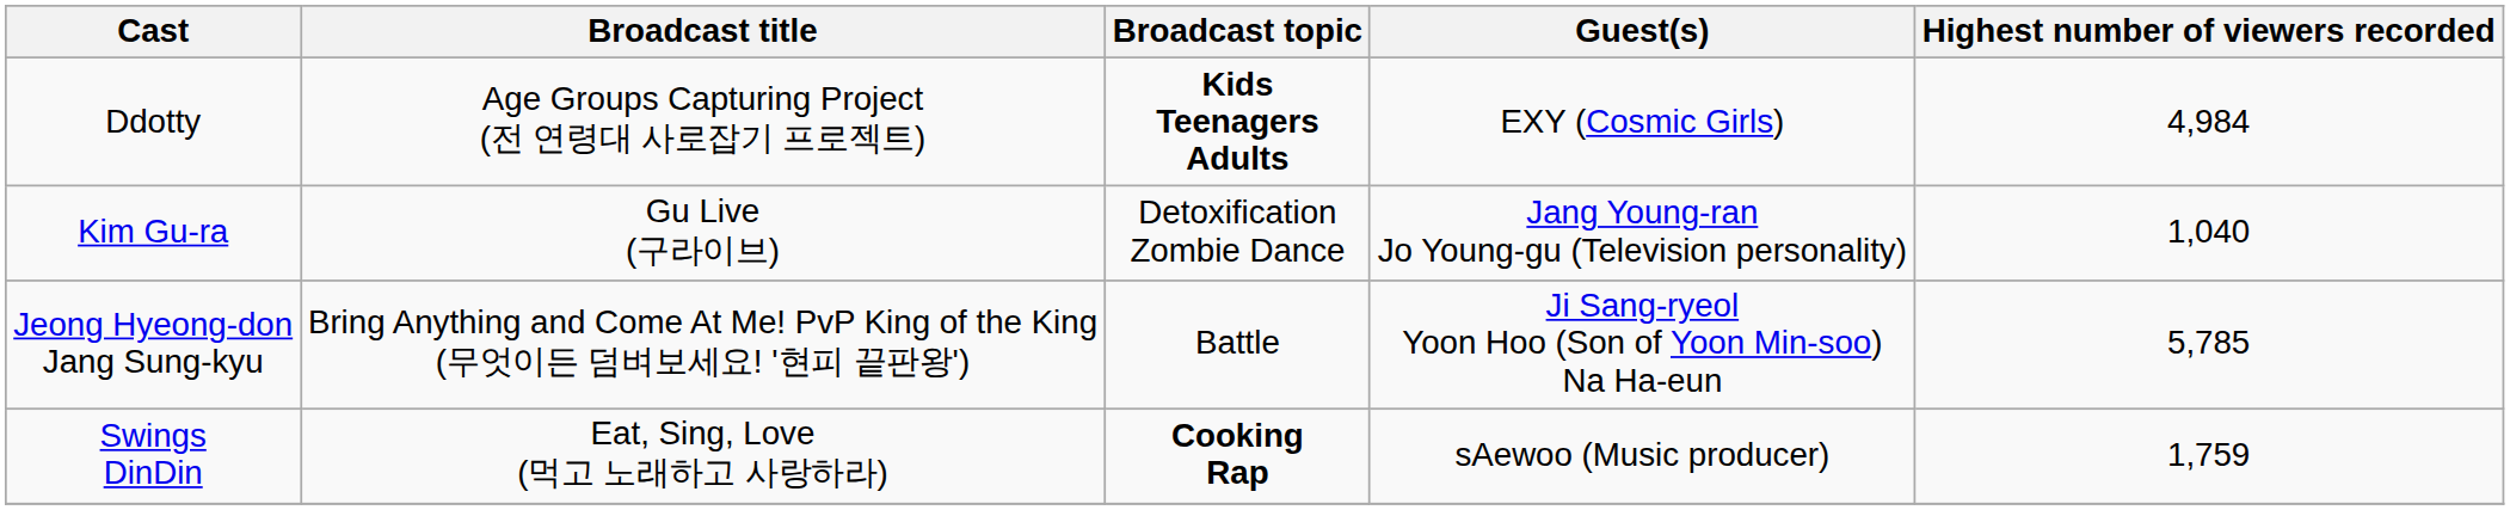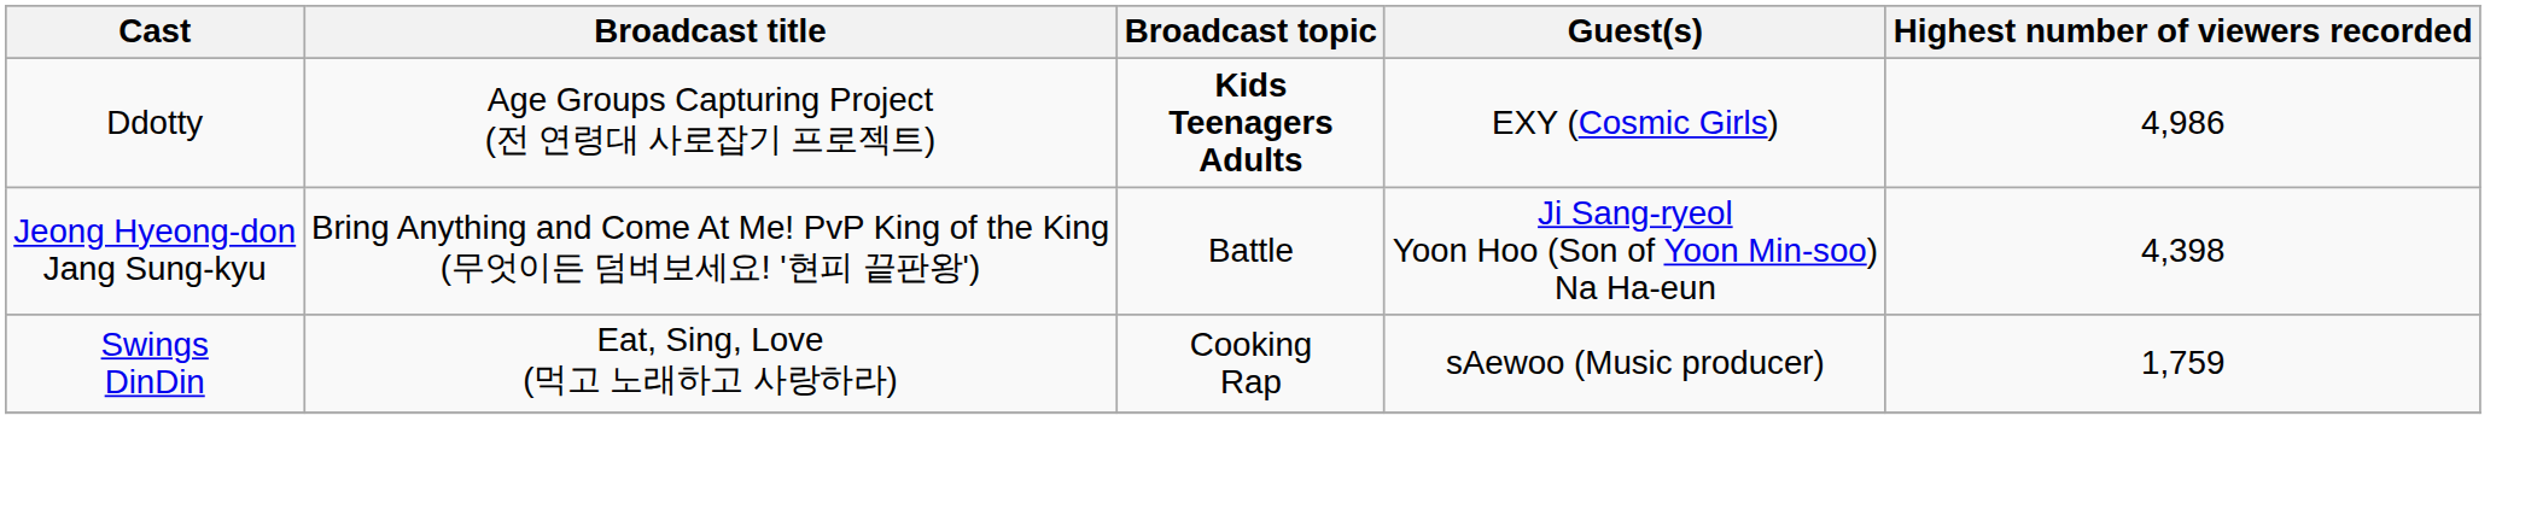Ddotty | Highest number of viewers recorded: 4,984 -> 4,986
- row: Kim Gu-ra | Gu Live (구라이브) | Detoxification Zombie Dance | Jang Young-ran Jo Young-gu (Television personality) | 1,040
Jeong Hyeong-don Jang Sung-kyu | Highest number of viewers recorded: 5,785 -> 4,398
Swings DinDin | Broadcast topic: bold -> normal
